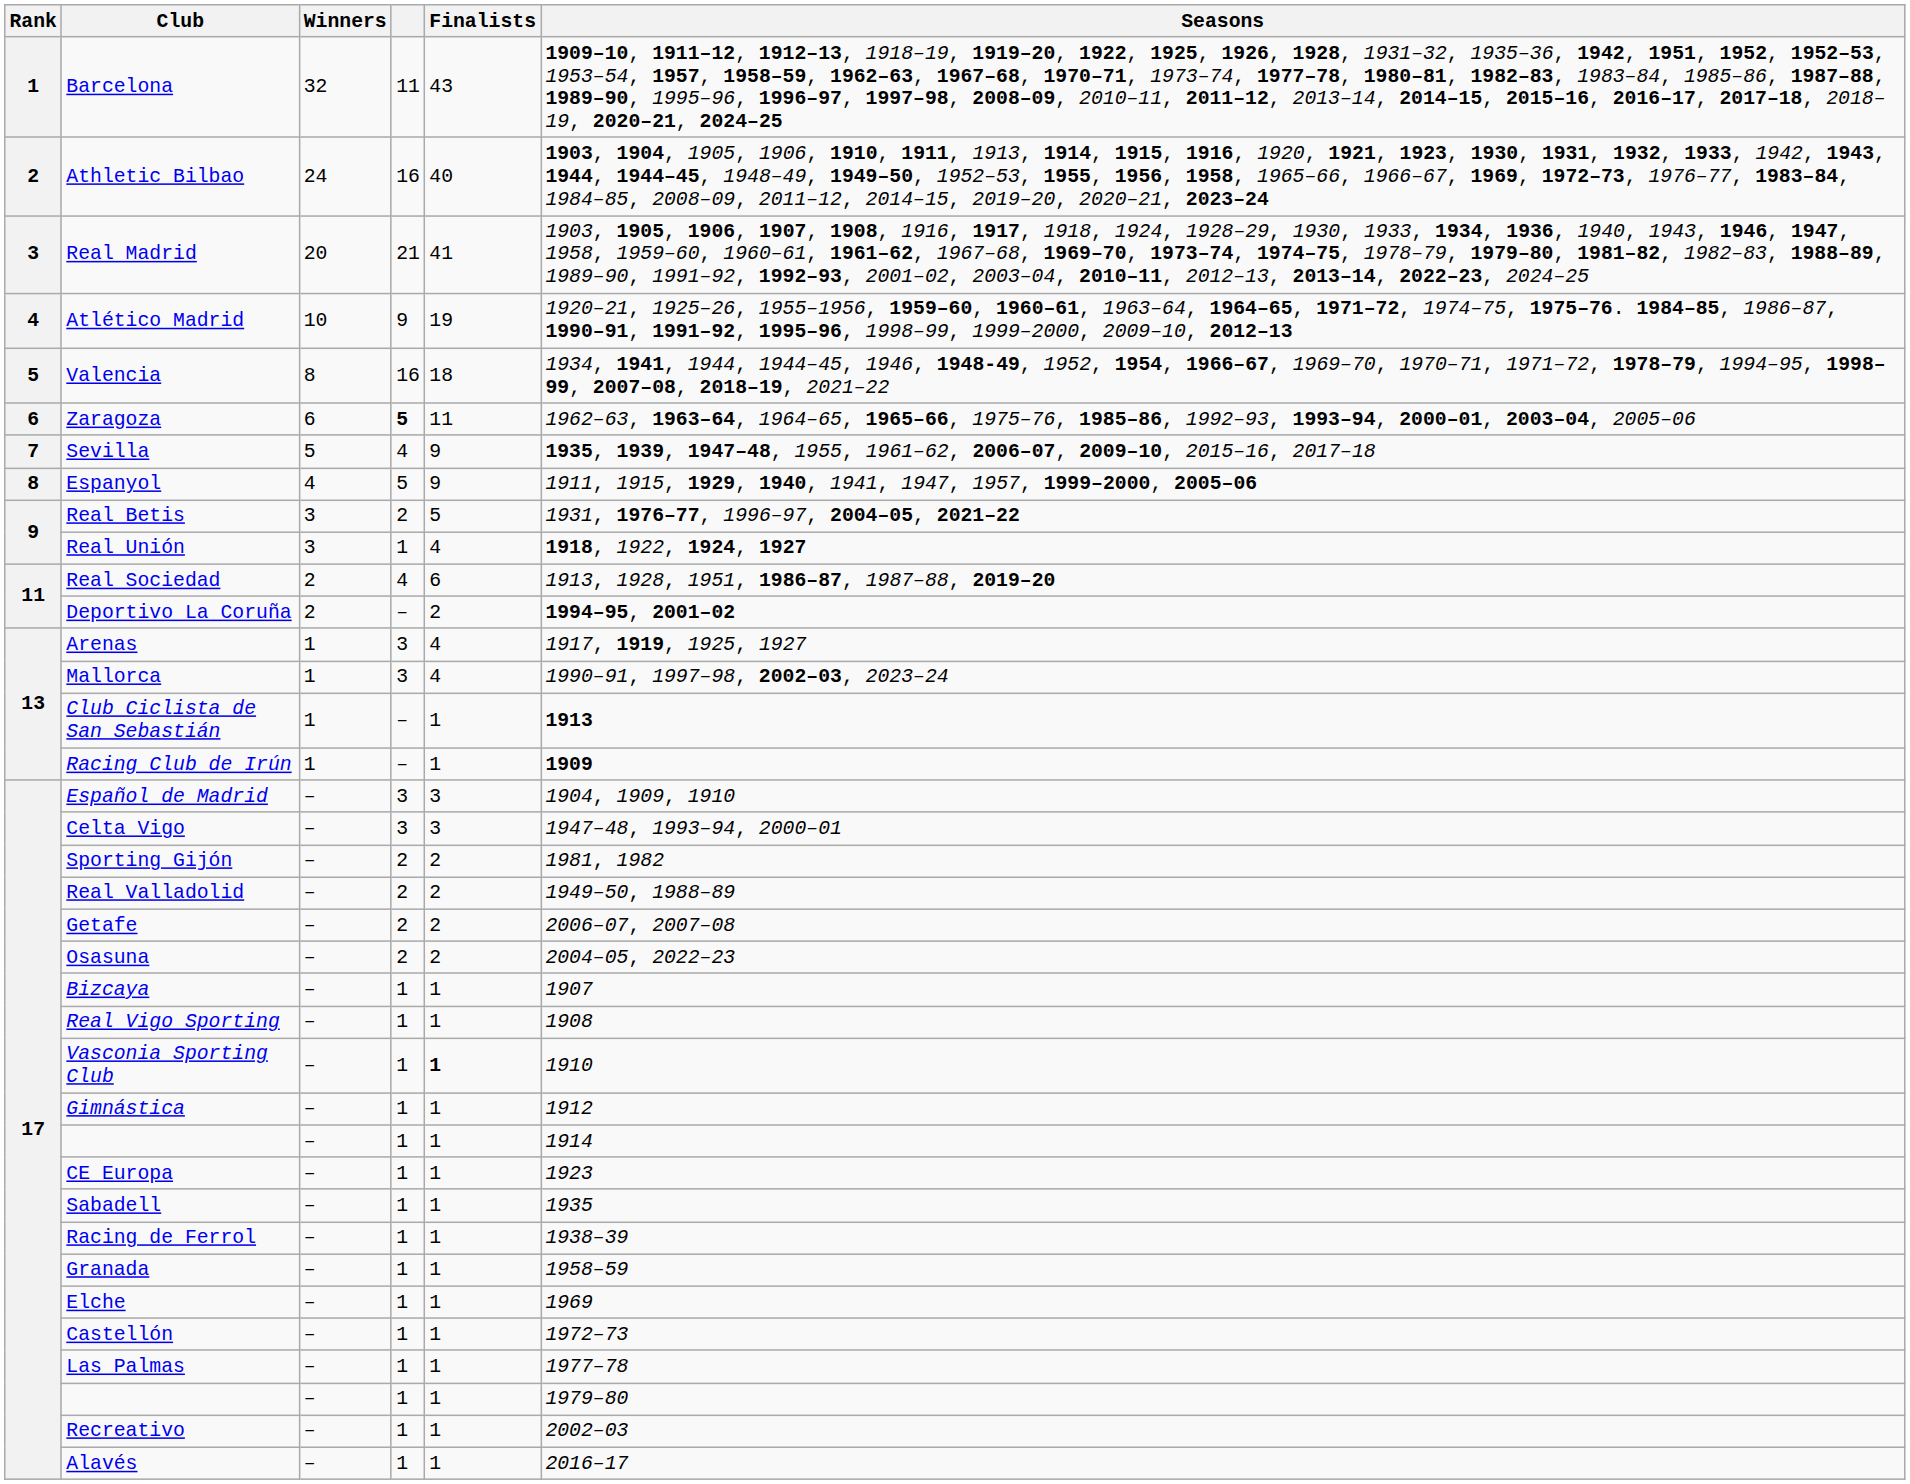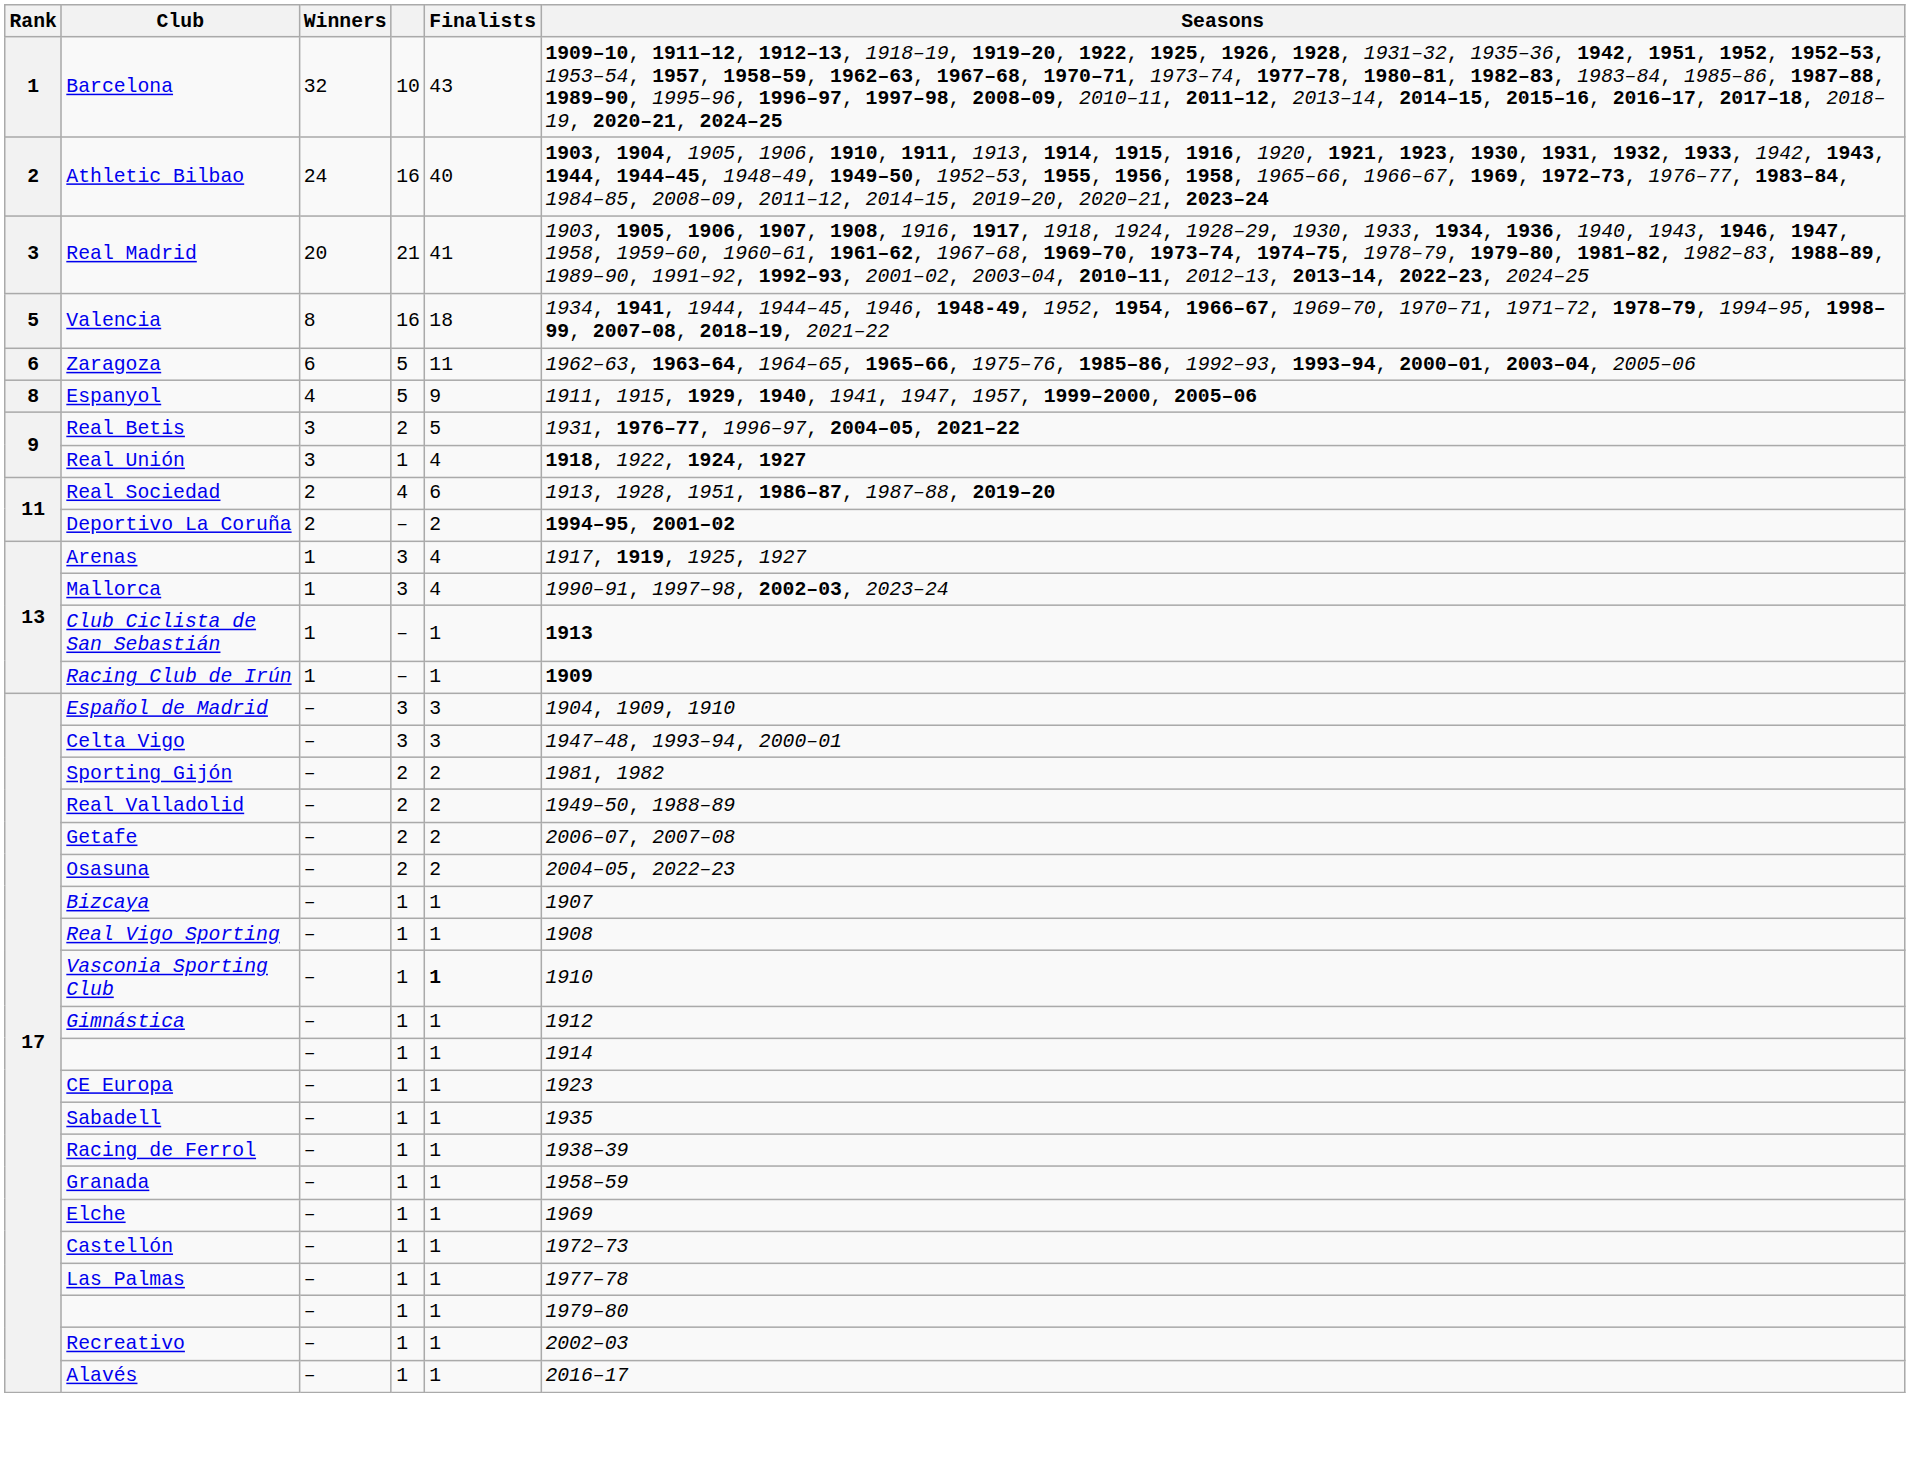Barcelona | column 4: 11 -> 10
- row: 4 | Atlético Madrid | 10 | 9 | 19 | 1920–21, 1925–26, 1955–1956, 1959–60, 1960–61, 1963–64, 1964–65, 1971–72, 1974–75, 1975–76. 1984–85, 1986–87, 1990–91, 1991–92, 1995–96, 1998–99, 1999–2000, 2009–10, 2012–13
Zaragoza | column 4: bold -> normal
- row: 7 | Sevilla | 5 | 4 | 9 | 1935, 1939, 1947–48, 1955, 1961–62, 2006–07, 2009–10, 2015–16, 2017–18
